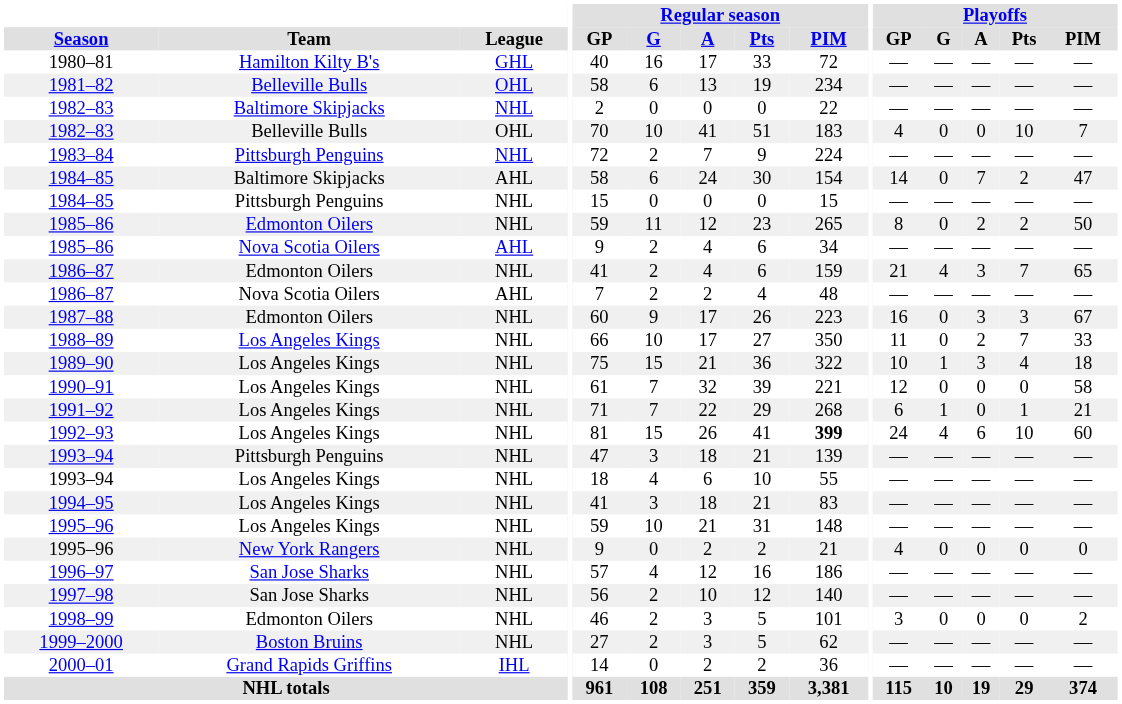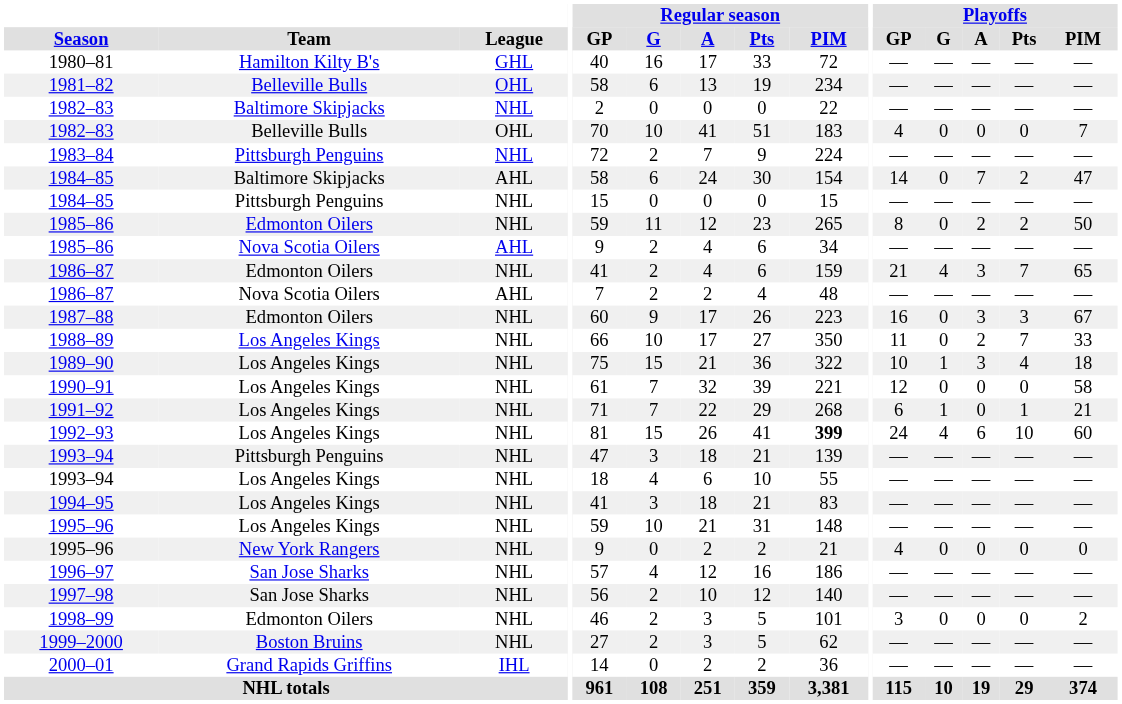1982–83 / Belleville Bulls | Playoffs / Pts: 10 -> 0
